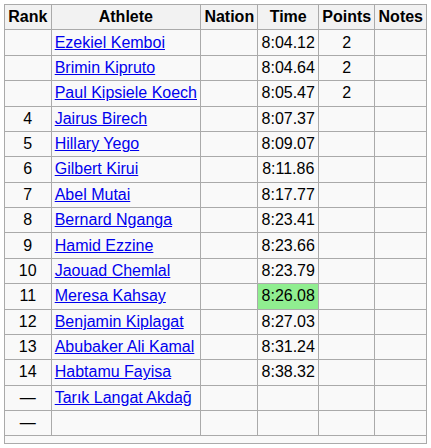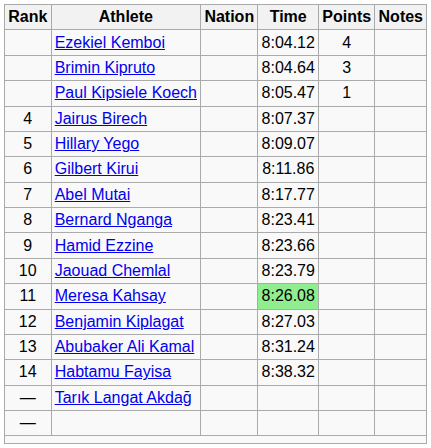Ezekiel Kemboi | Points: 2 -> 4
Brimin Kipruto | Points: 2 -> 3
Paul Kipsiele Koech | Points: 2 -> 1
